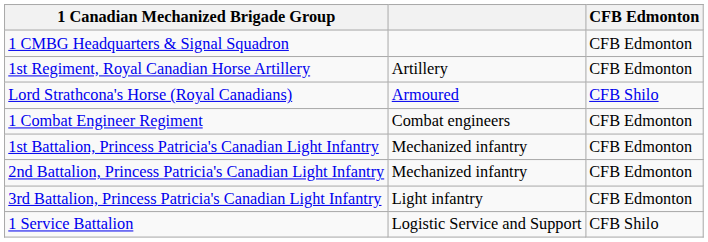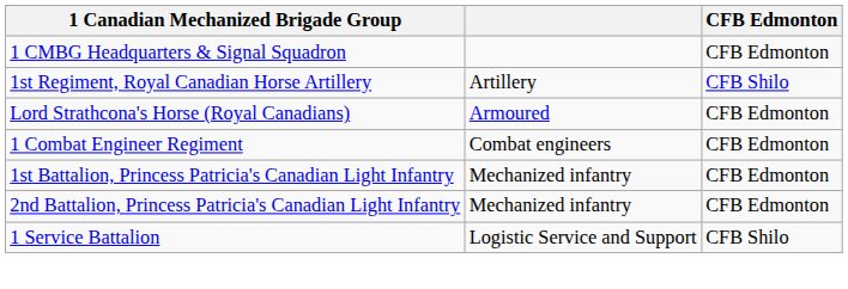1st Regiment, Royal Canadian Horse Artillery | CFB Edmonton: CFB Edmonton -> CFB Shilo
Lord Strathcona's Horse (Royal Canadians) | CFB Edmonton: CFB Shilo -> CFB Edmonton
- row: 3rd Battalion, Princess Patricia's Canadian Light Infantry | Light infantry | CFB Edmonton
